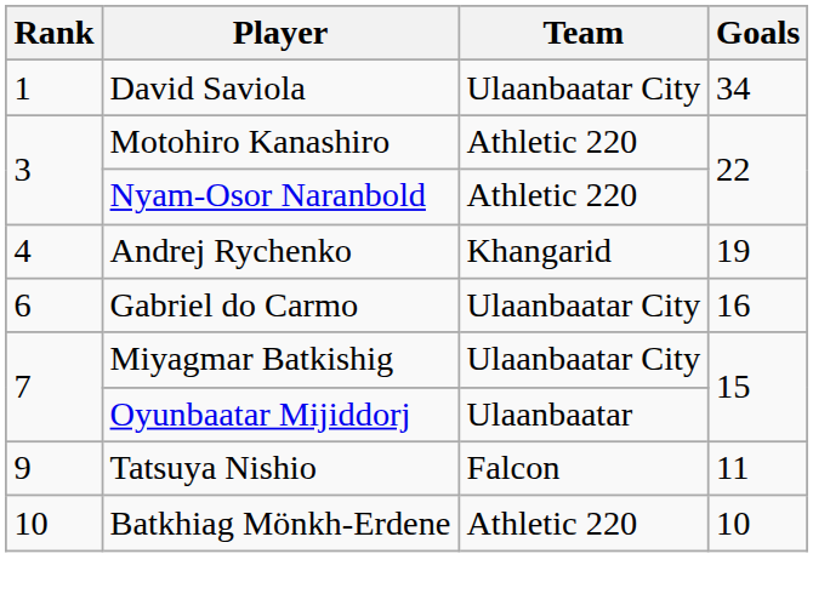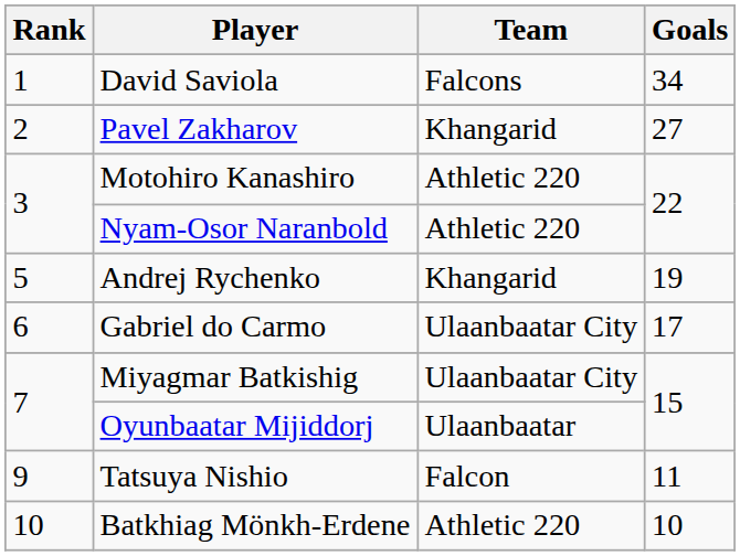David Saviola | Team: Ulaanbaatar City -> Falcons
+ row: 2 | Pavel Zakharov | Khangarid | 27
Andrej Rychenko | Rank: 4 -> 5
Gabriel do Carmo | Goals: 16 -> 17
